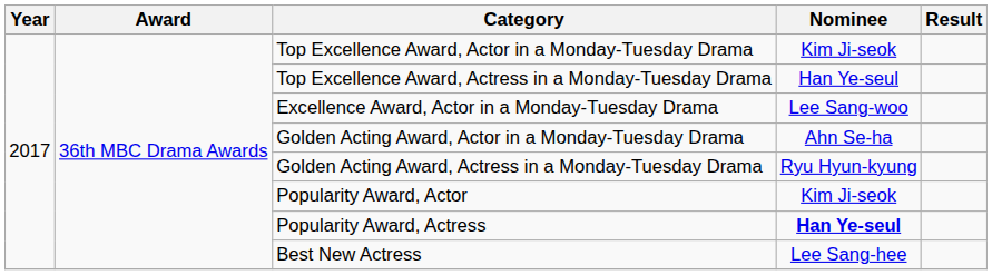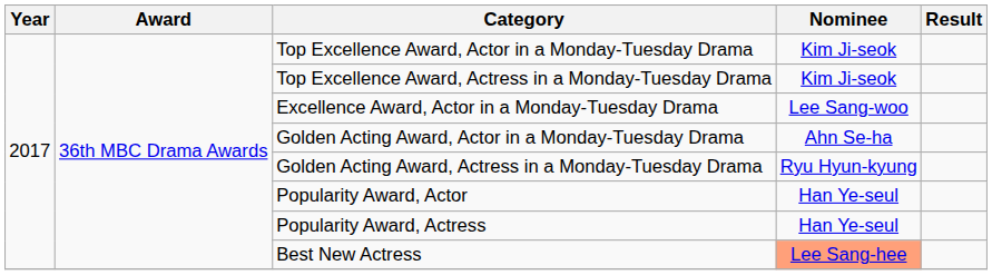Top Excellence Award, Actress in a Monday-Tuesday Drama | Nominee: Han Ye-seul -> Kim Ji-seok
Popularity Award, Actor | Nominee: Kim Ji-seok -> Han Ye-seul
Popularity Award, Actress | Nominee: bold -> normal
Best New Actress | Nominee: no background -> lightsalmon background
